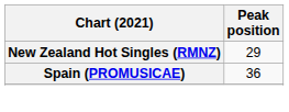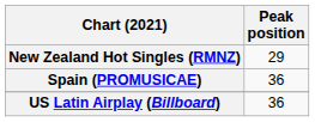+ row: US Latin Airplay (Billboard) | 36
